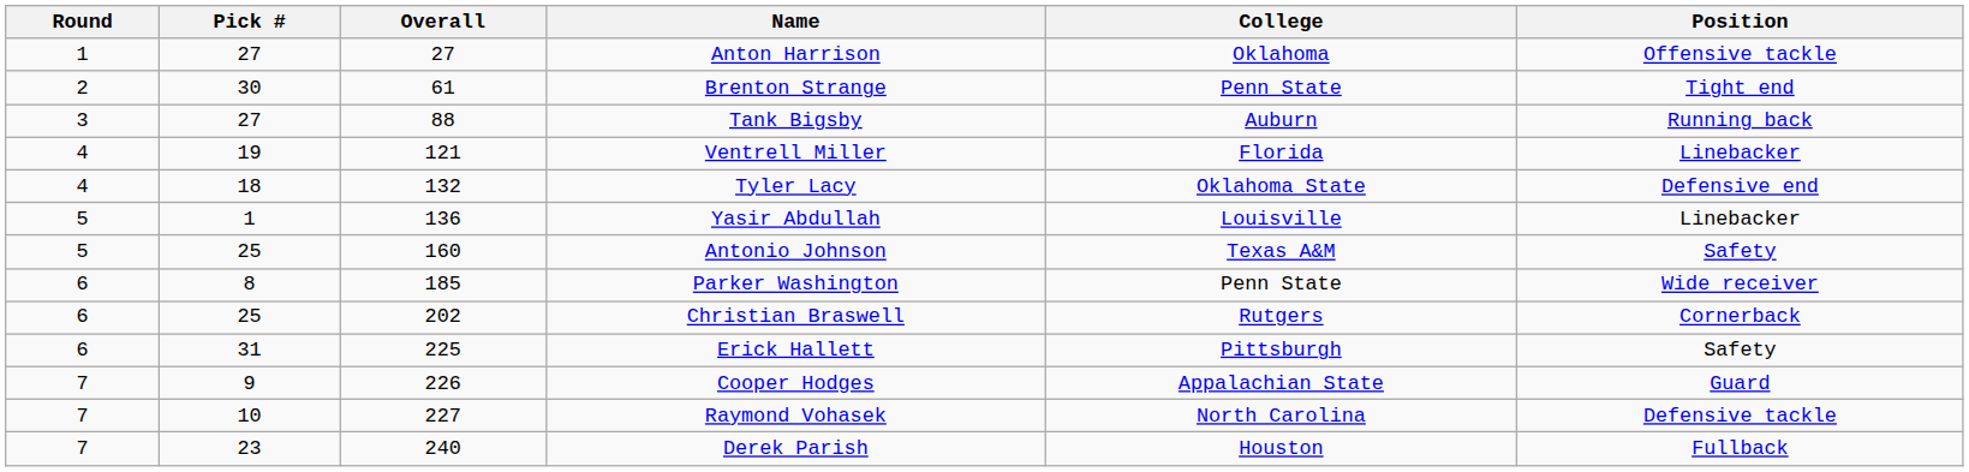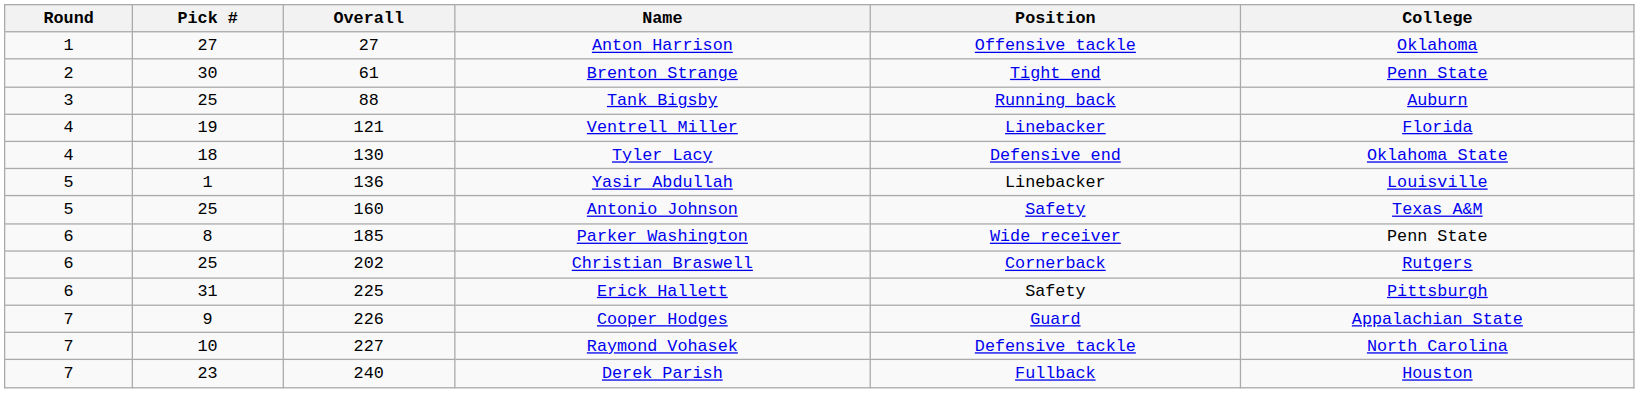columns swapped: Position <-> College
Tank Bigsby | Pick #: 27 -> 25
Tyler Lacy | Overall: 132 -> 130
